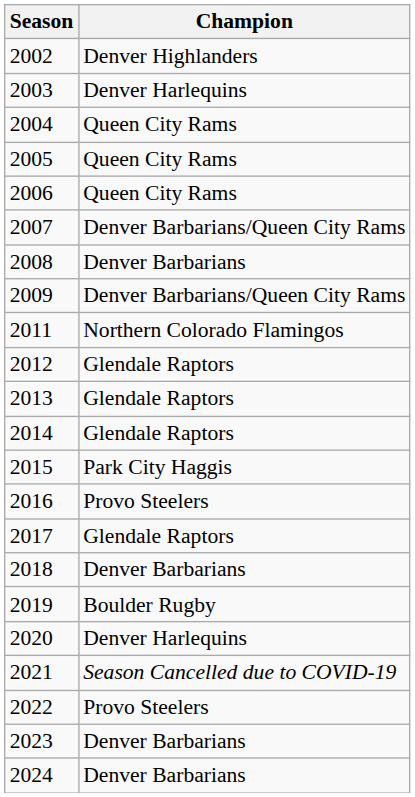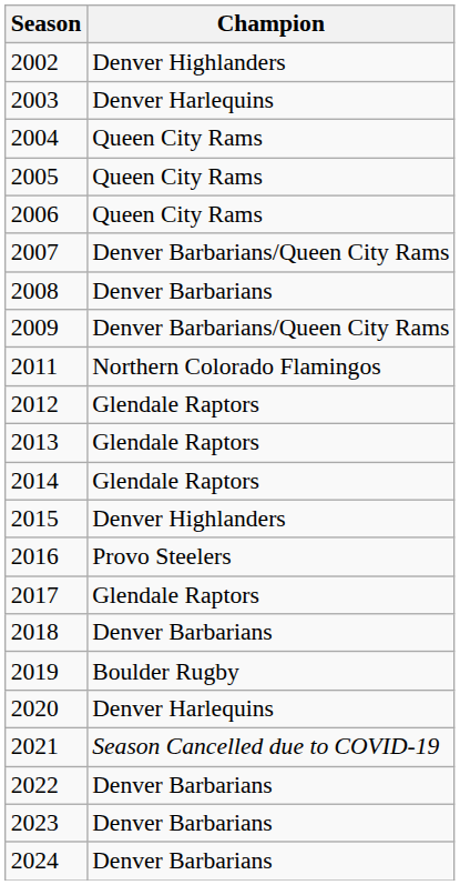2015 | Champion: Park City Haggis -> Denver Highlanders
2022 | Champion: Provo Steelers -> Denver Barbarians
